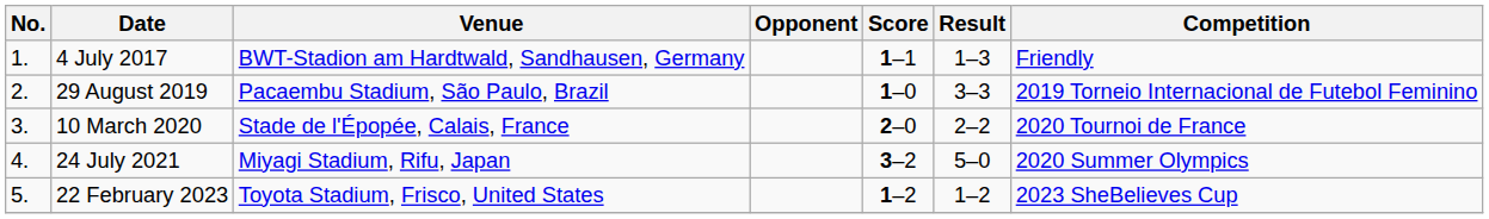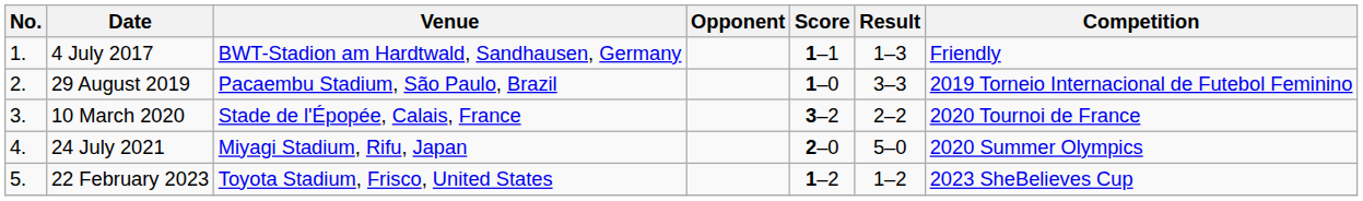10 March 2020 | Score: 2–0 -> 3–2
24 July 2021 | Score: 3–2 -> 2–0
